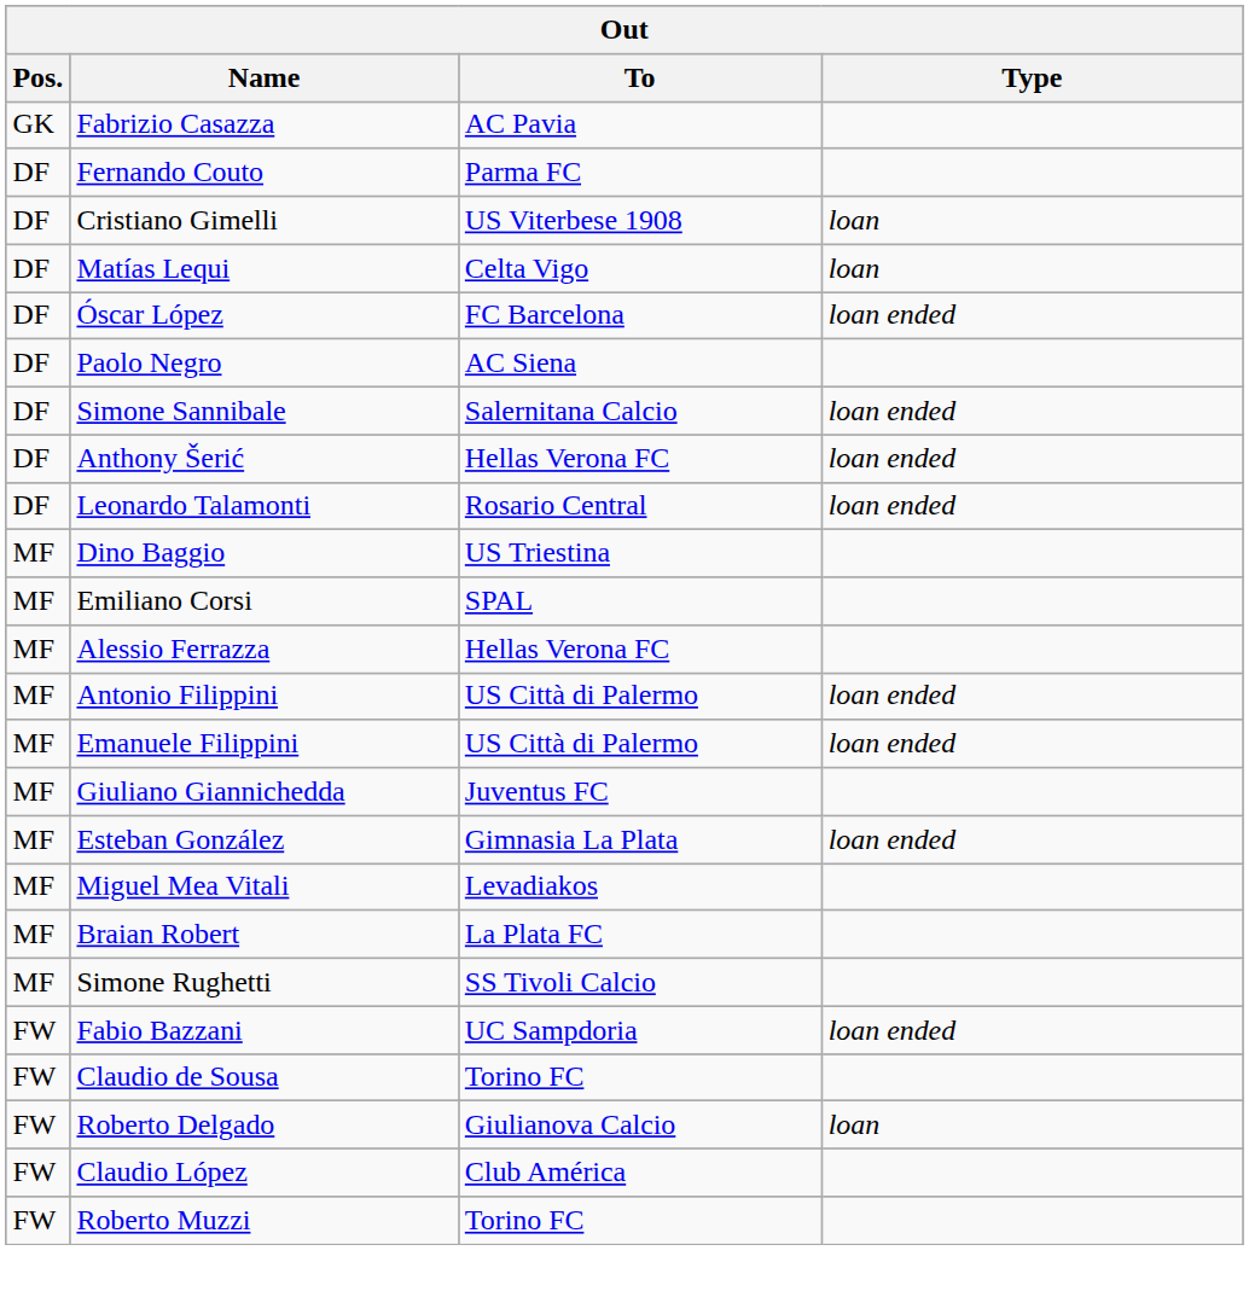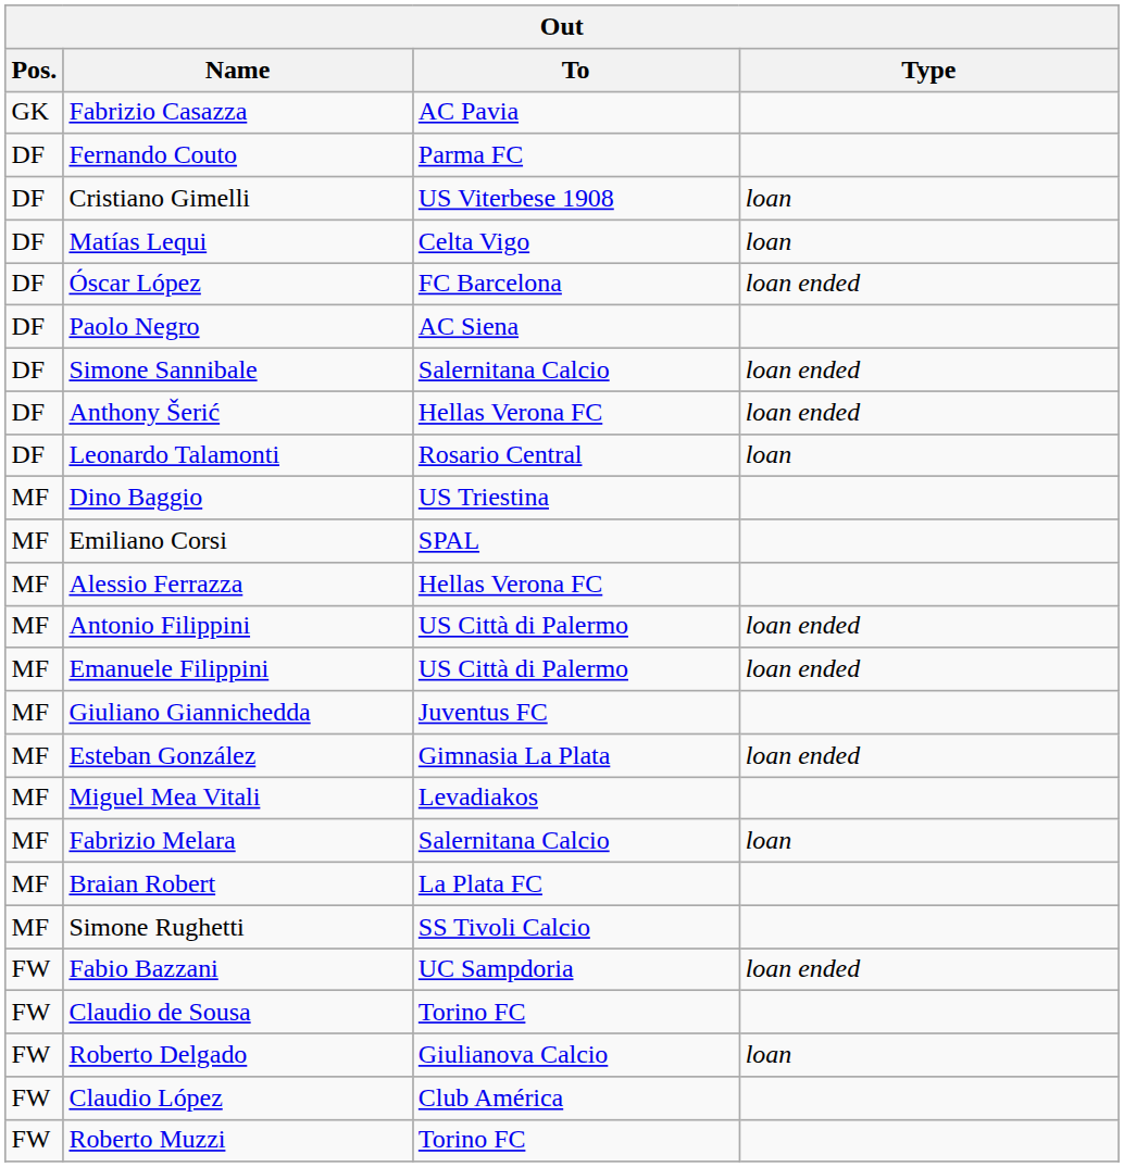Leonardo Talamonti | Type: loan ended -> loan
+ row: MF | Fabrizio Melara | Salernitana Calcio | loan
